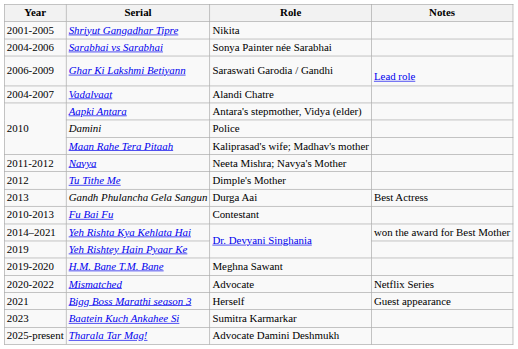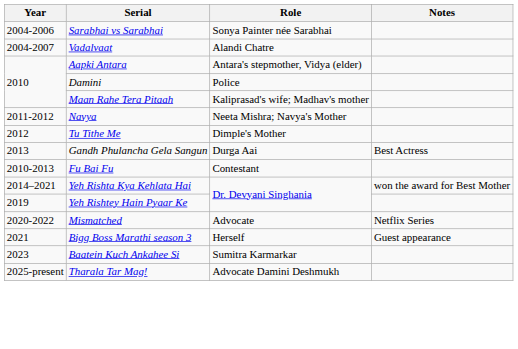- row: 2001-2005 | Shriyut Gangadhar Tipre | Nikita
- row: 2006-2009 | Ghar Ki Lakshmi Betiyann | Saraswati Garodia / Gandhi | Lead role
- row: 2019-2020 | H.M. Bane T.M. Bane | Meghna Sawant
